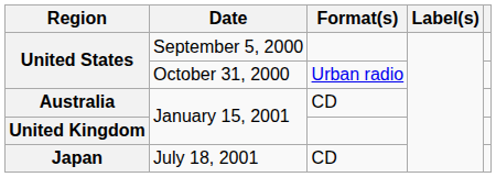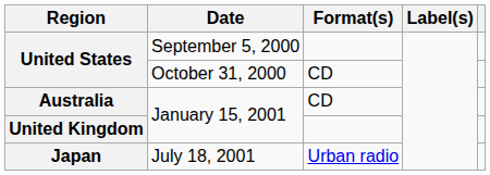United States / October 31, 2000 | Format(s): Urban radio -> CD
Japan | Format(s): CD -> Urban radio
